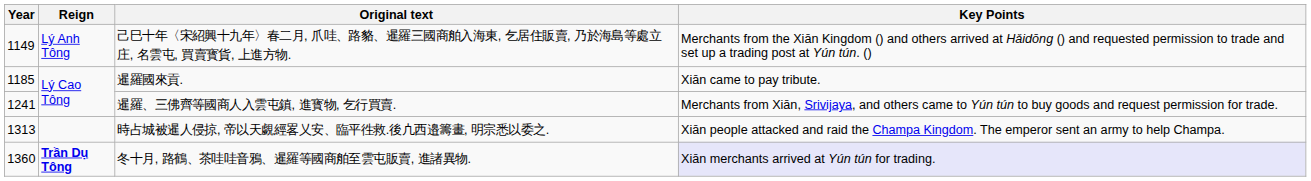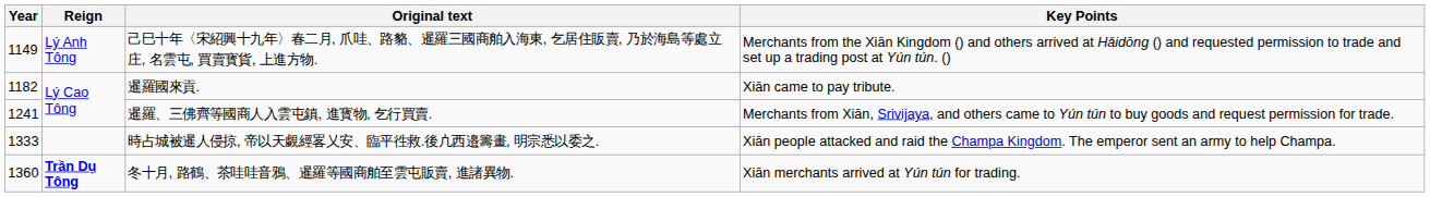暹羅國來貢. | Year: 1185 -> 1182
時占城被暹人侵掠, 帝以天覷經畧乂安、臨平徃救.後凣西邉籌畫, 明宗悉以委之. | Year: 1313 -> 1333
冬十月, 路鶴、茶哇哇音鴉、暹羅等國商舶至雲屯販賣, 進諸異物. | Key Points: lavender background -> no background
